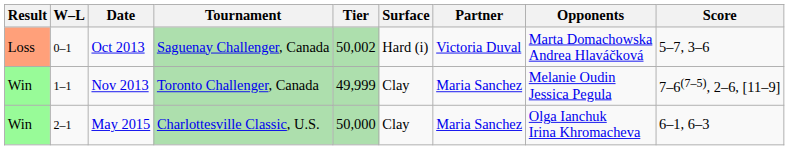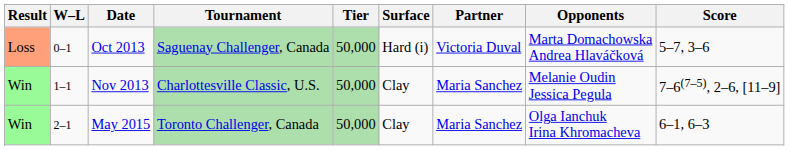Oct 2013 | Tier: 50,002 -> 50,000
Nov 2013 | Tournament: Toronto Challenger, Canada -> Charlottesville Classic, U.S.
Nov 2013 | Tier: 49,999 -> 50,000
May 2015 | Tournament: Charlottesville Classic, U.S. -> Toronto Challenger, Canada
